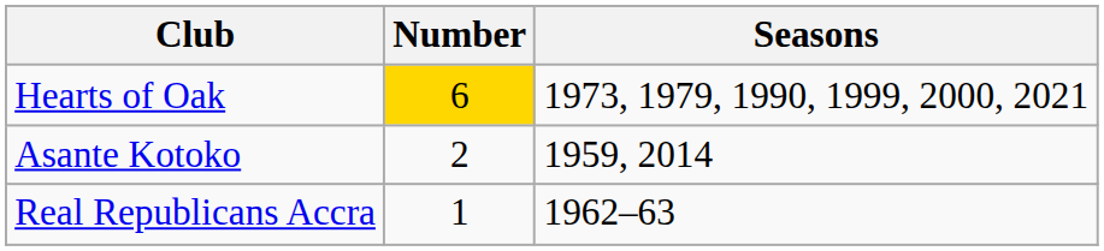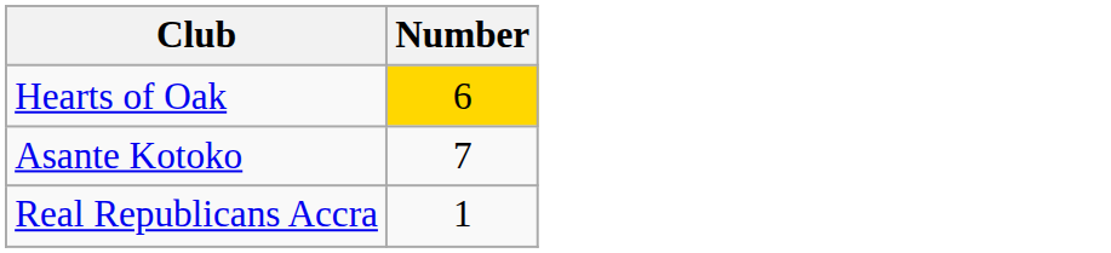- column: Seasons | 1973, 1979, 1990, 1999, 2000, 2021 | 1959, 2014 | 1962–63
Asante Kotoko | Number: 2 -> 7
